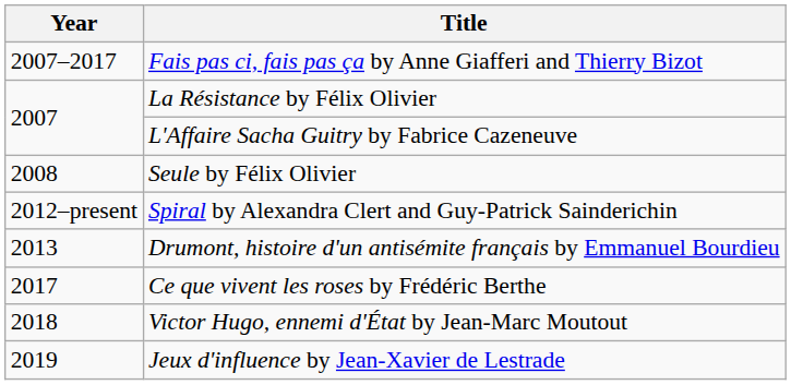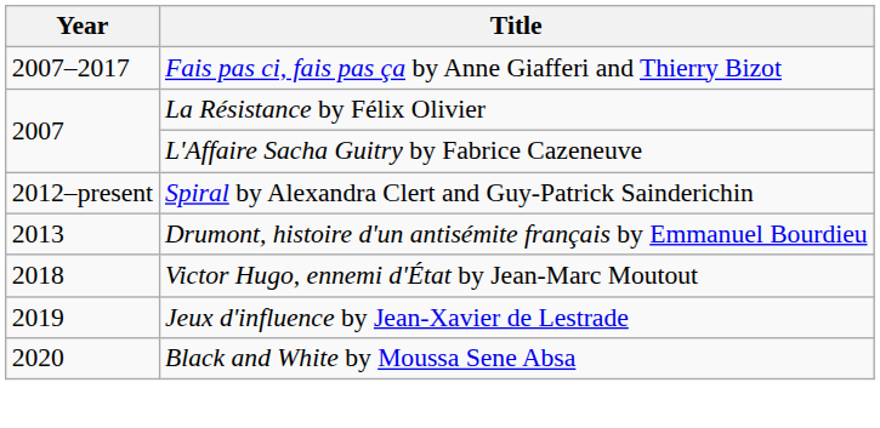- row: 2008 | Seule by Félix Olivier
- row: 2017 | Ce que vivent les roses by Frédéric Berthe
+ row: 2020 | Black and White by Moussa Sene Absa
